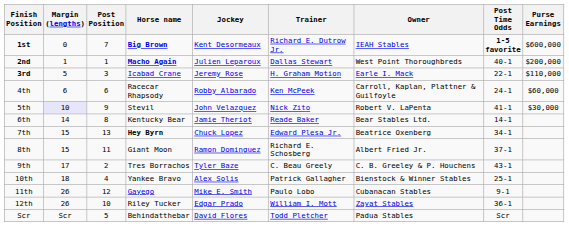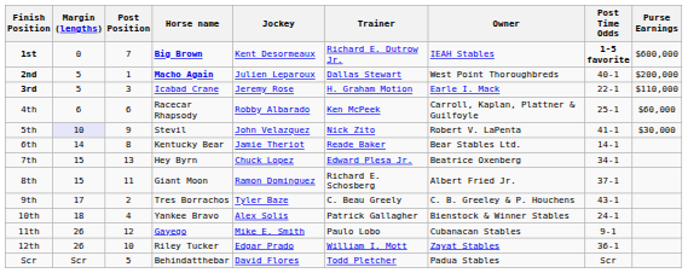2nd | Margin (lengths): 1 -> 5
4th | Post Time Odds: 24-1 -> 25-1
7th | Horse name: bold -> normal
10th | Post Time Odds: 25-1 -> 24-1
